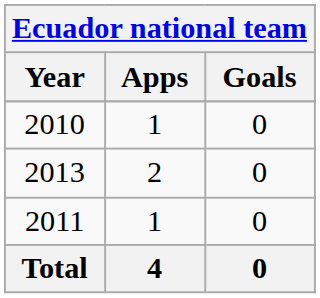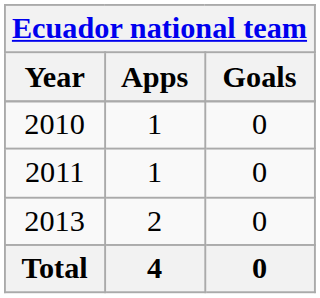rows swapped: 2011 <-> 2013
